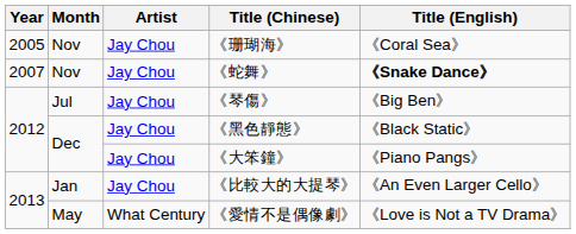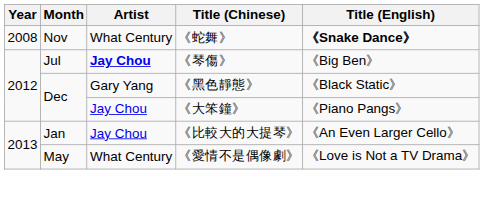- row: 2005 | Nov | Jay Chou | 《珊瑚海》 | 《Coral Sea》
《蛇舞》 | Year: 2007 -> 2008
《蛇舞》 | Artist: Jay Chou -> What Century
《琴傷》 | Artist: normal -> bold
《黑色靜態》 | Artist: Jay Chou -> Gary Yang
